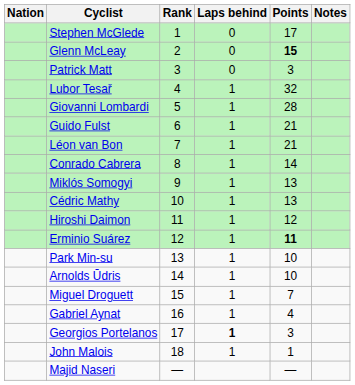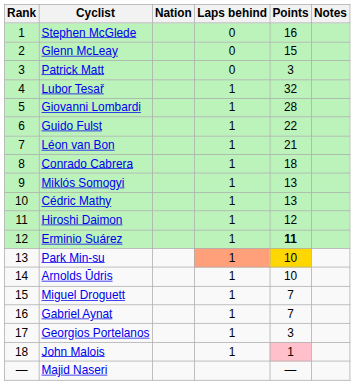columns swapped: Rank <-> Nation
Stephen McGlede | Points: 17 -> 16
Glenn McLeay | Points: bold -> normal
Guido Fulst | Points: 21 -> 22
Conrado Cabrera | Points: 14 -> 18
Park Min-su | Laps behind: no background -> lightsalmon background
Park Min-su | Points: no background -> gold background
Gabriel Aynat | Points: 4 -> 7
Georgios Portelanos | Laps behind: bold -> normal
John Malois | Points: no background -> pink background
